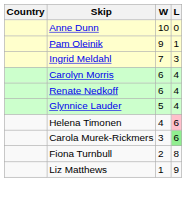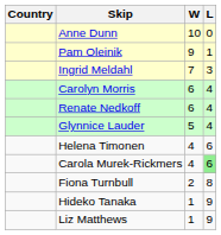Helena Timonen | L: pink background -> no background
Carola Murek-Rickmers | W: 3 -> 4
+ row: Hideko Tanaka | 1 | 9
